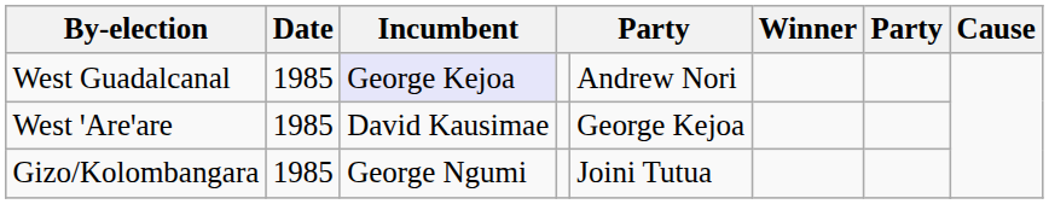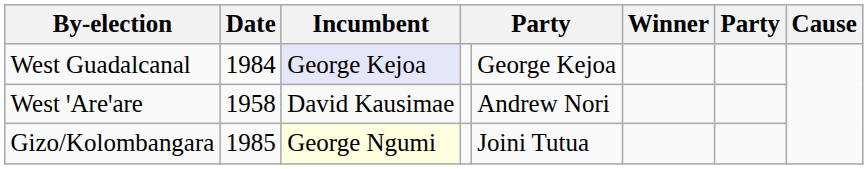West Guadalcanal | Date: 1985 -> 1984
West Guadalcanal | column 5: Andrew Nori -> George Kejoa
West ꞌAreꞌare | Date: 1985 -> 1958
West ꞌAreꞌare | column 5: George Kejoa -> Andrew Nori
Gizo/Kolombangara | Incumbent: no background -> lightyellow background
